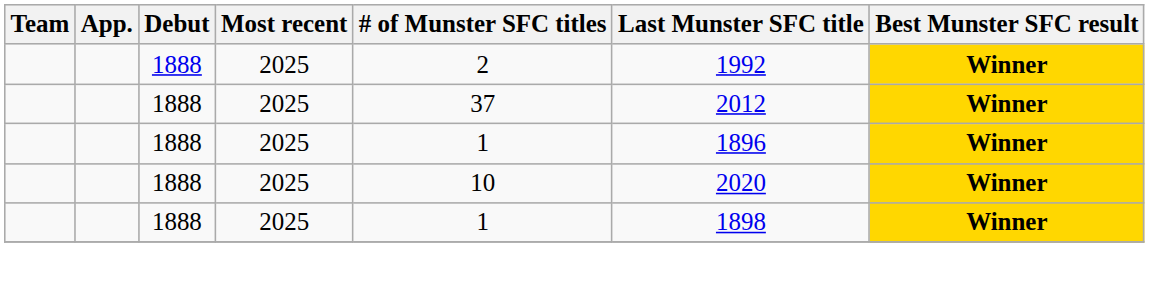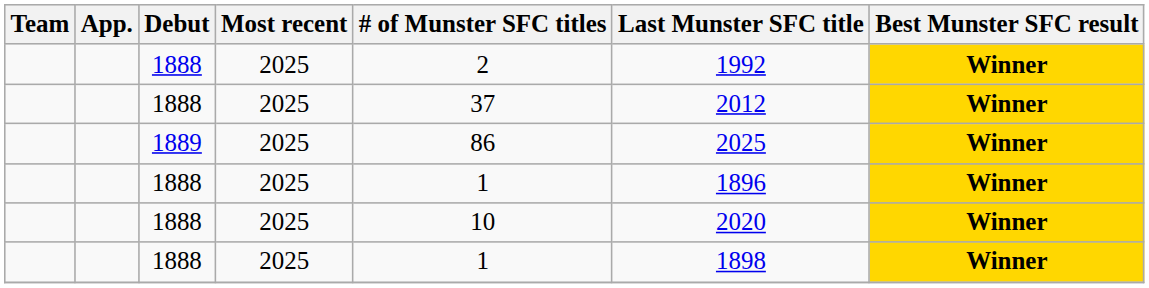+ row: 1889 | 2025 | 86 | 2025 | Winner
